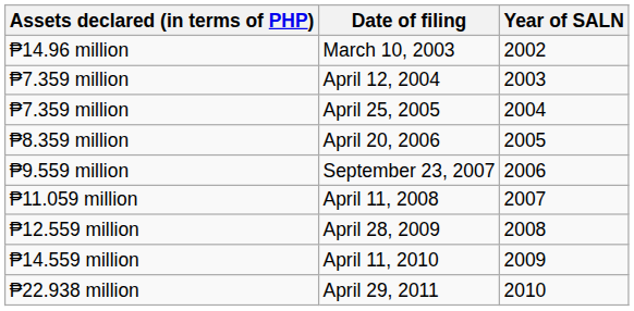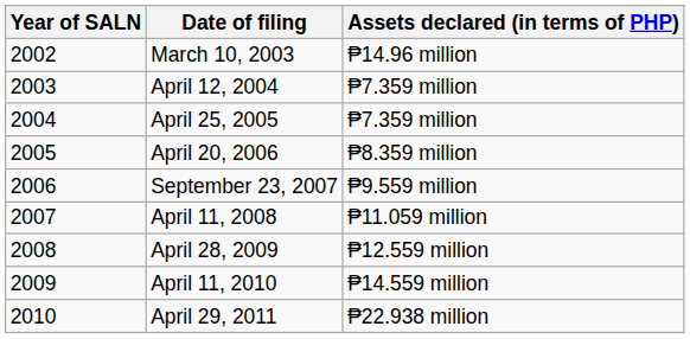columns swapped: Year of SALN <-> Assets declared (in terms of PHP)
